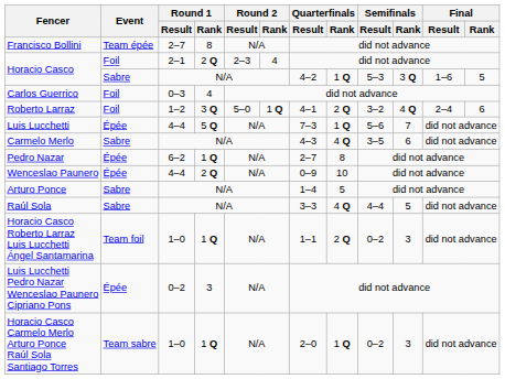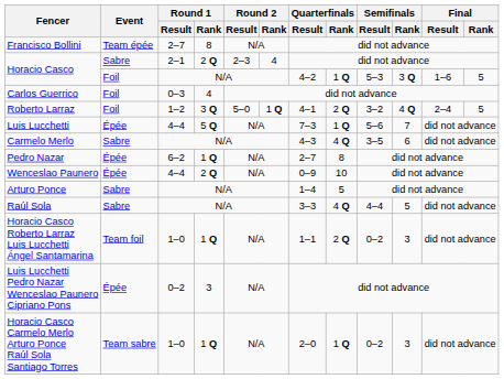Horacio Casco / 2–1 | Event: Foil -> Sabre
Horacio Casco / N/A | Event: Sabre -> Foil
Roberto Larraz | Final / Rank: 6 -> 5
